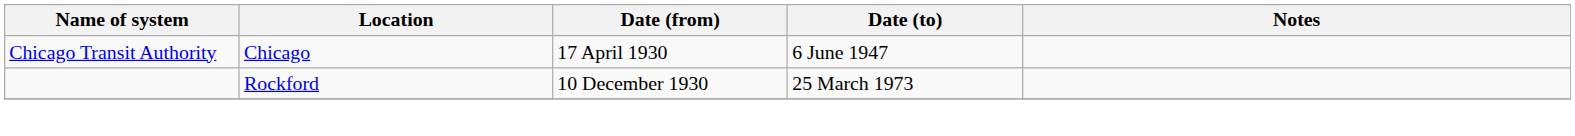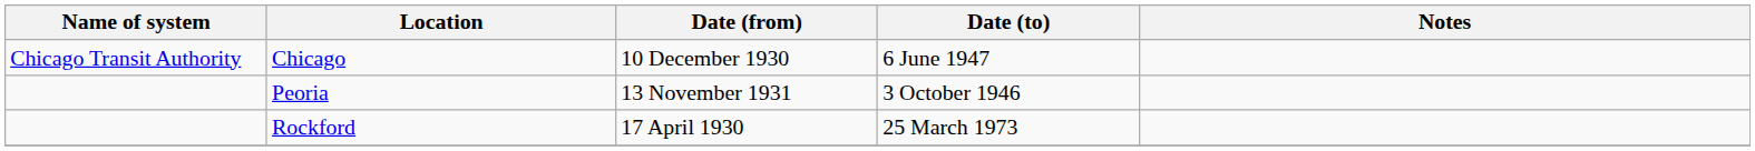Chicago | Date (from): 17 April 1930 -> 10 December 1930
+ row: Peoria | 13 November 1931 | 3 October 1946
Rockford | Date (from): 10 December 1930 -> 17 April 1930
